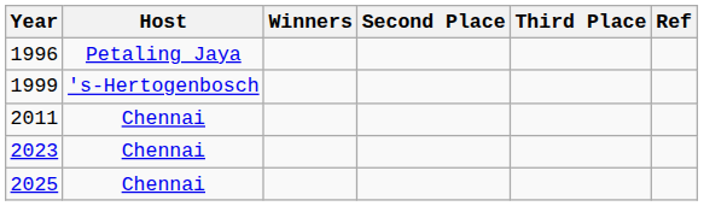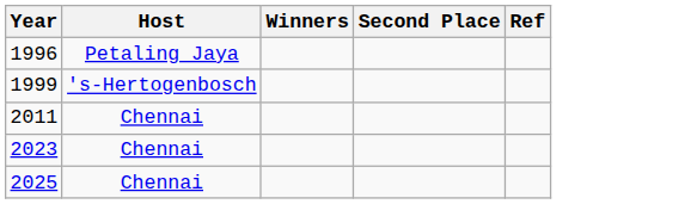- column: Third Place
